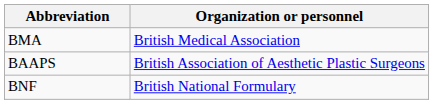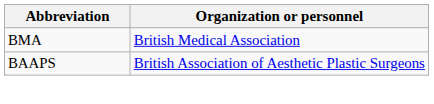- row: BNF | British National Formulary
